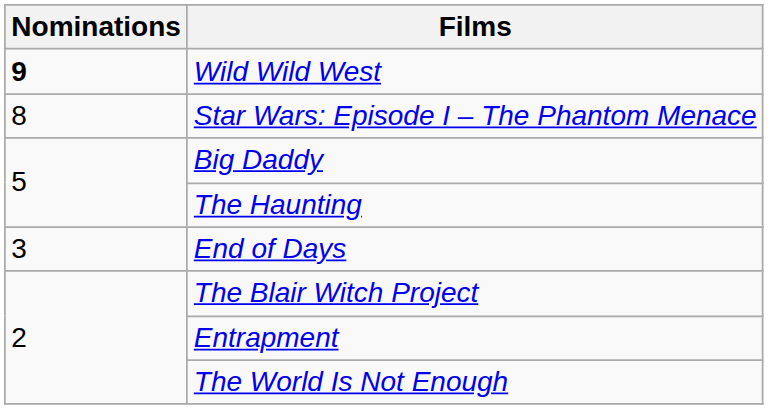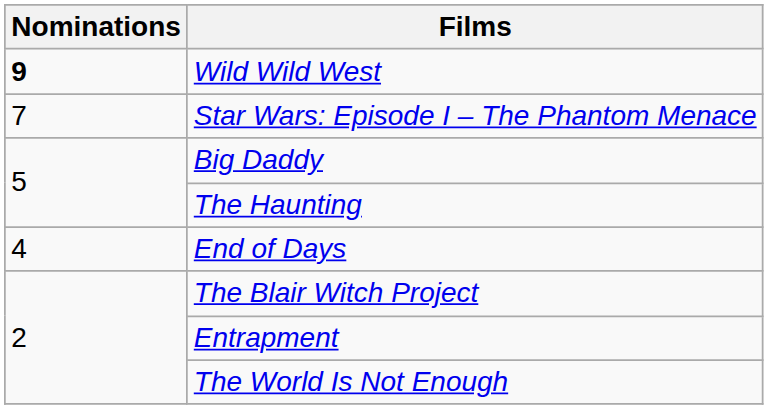Star Wars: Episode I – The Phantom Menace | Nominations: 8 -> 7
End of Days | Nominations: 3 -> 4
